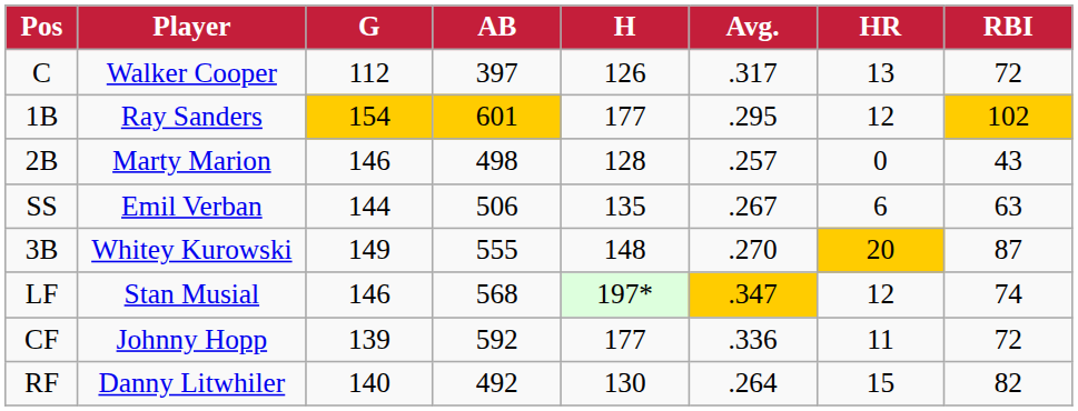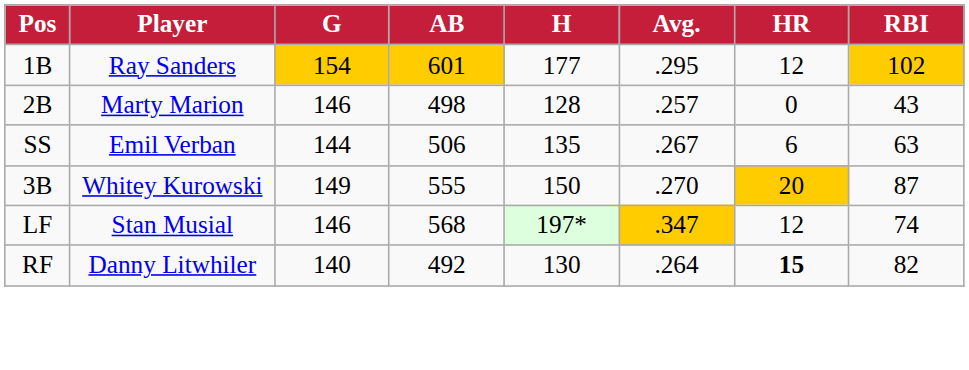- row: C | Walker Cooper | 112 | 397 | 126 | .317 | 13 | 72
3B | H: 148 -> 150
- row: CF | Johnny Hopp | 139 | 592 | 177 | .336 | 11 | 72
RF | HR: normal -> bold
